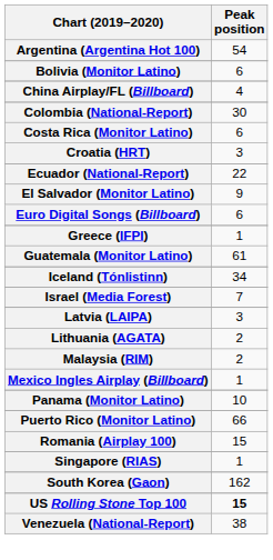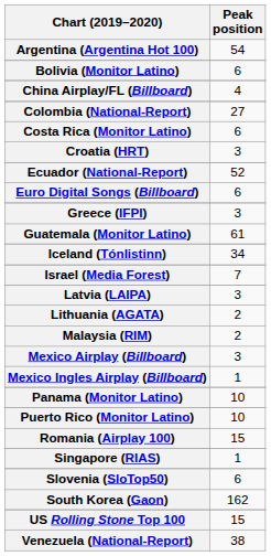Colombia (National-Report) | Peak position: 30 -> 27
Ecuador (National-Report) | Peak position: 22 -> 52
- row: El Salvador (Monitor Latino) | 9
Greece (IFPI) | Peak position: 1 -> 3
+ row: Mexico Airplay (Billboard) | 3
Puerto Rico (Monitor Latino) | Peak position: 66 -> 10
+ row: Slovenia (SloTop50) | 6
US Rolling Stone Top 100 | Peak position: bold -> normal
